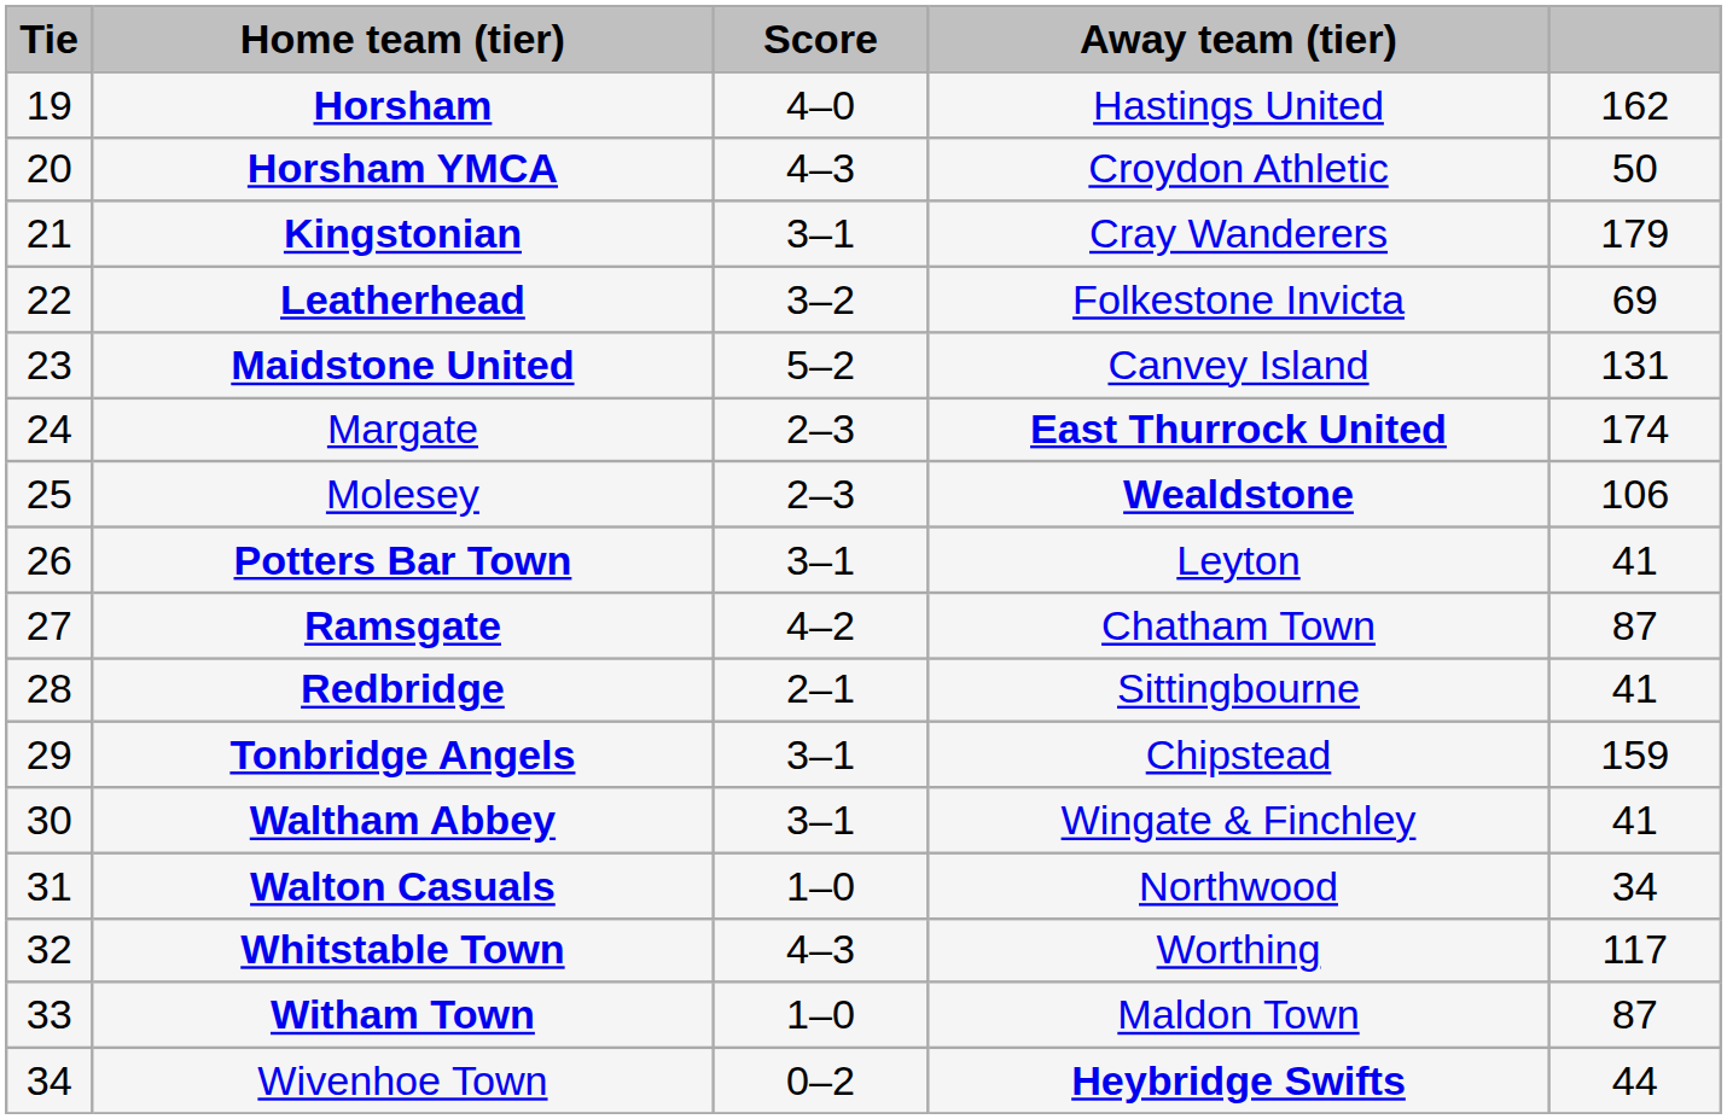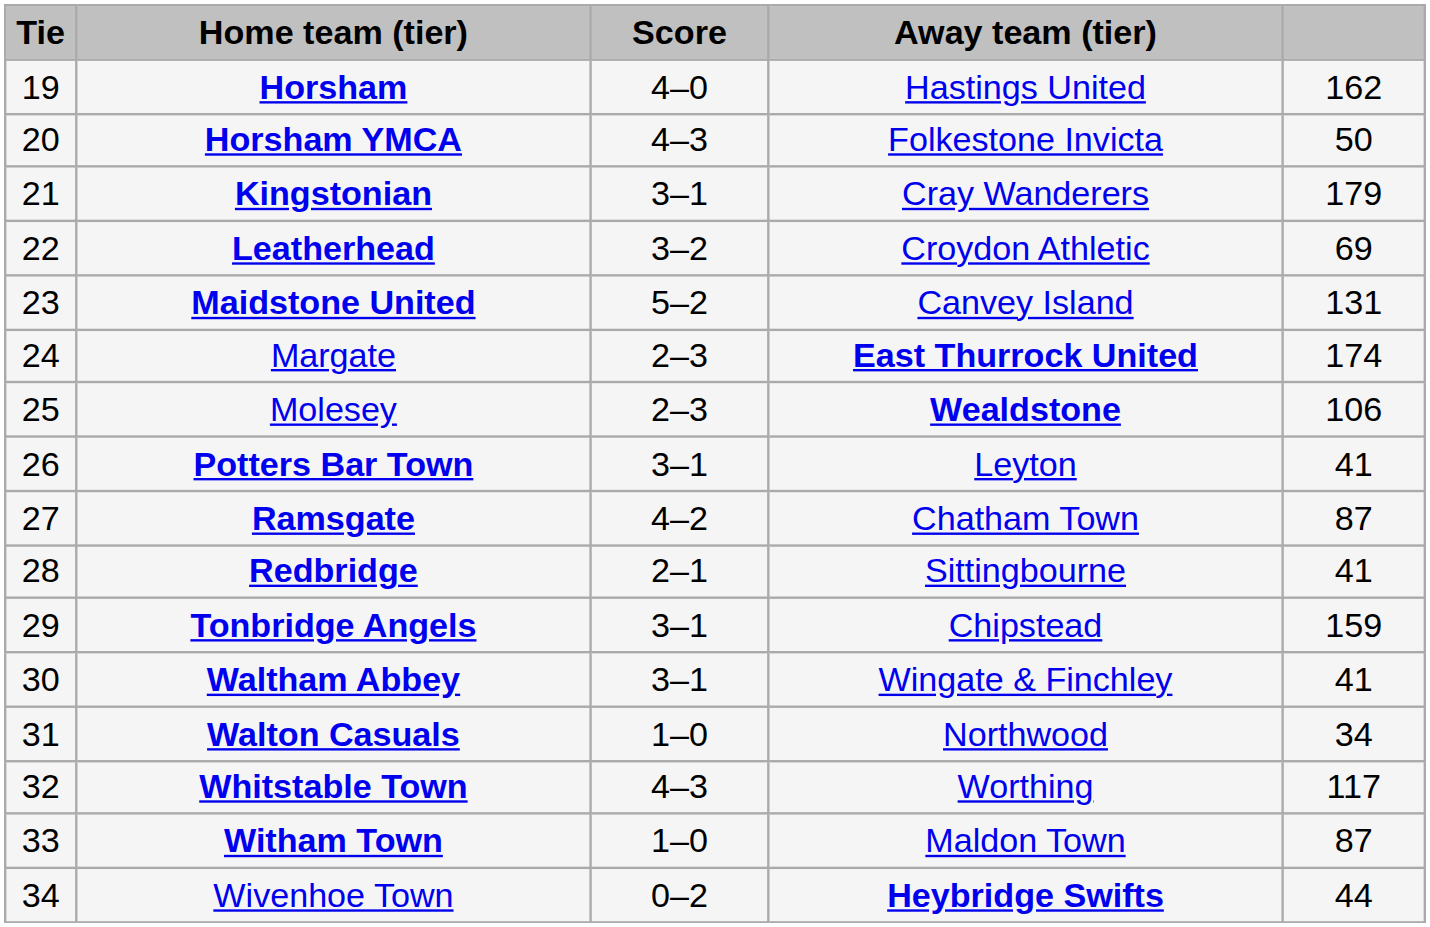Horsham YMCA | Away team (tier): Croydon Athletic -> Folkestone Invicta
Leatherhead | Away team (tier): Folkestone Invicta -> Croydon Athletic
